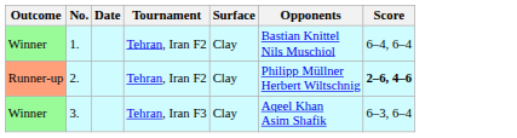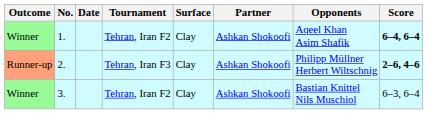+ column: Partner | Ashkan Shokoofi | Ashkan Shokoofi | Ashkan Shokoofi
1. | Opponents: Bastian Knittel Nils Muschiol -> Aqeel Khan Asim Shafik
1. | Score: normal -> bold
2. | Tournament: Tehran, Iran F2 -> Tehran, Iran F3
3. | Tournament: Tehran, Iran F3 -> Tehran, Iran F2
3. | Opponents: Aqeel Khan Asim Shafik -> Bastian Knittel Nils Muschiol
